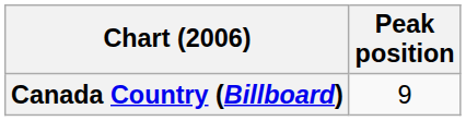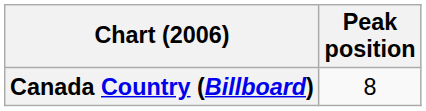Canada Country (Billboard) | Peak position: 9 -> 8
